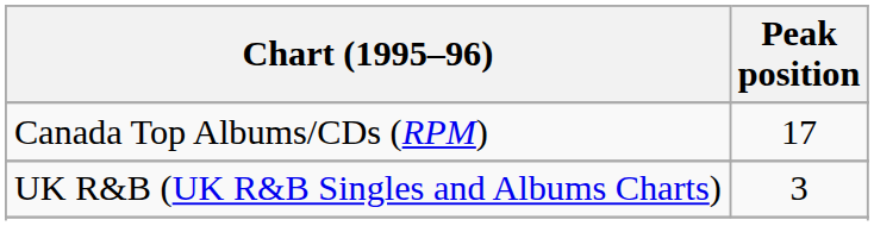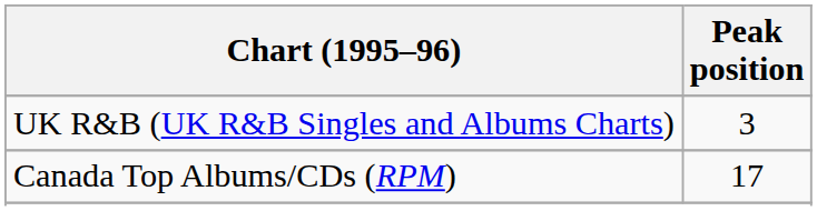rows swapped: Canada Top Albums/CDs (RPM) <-> UK R&B (UK R&B Singles and Albums Charts)
